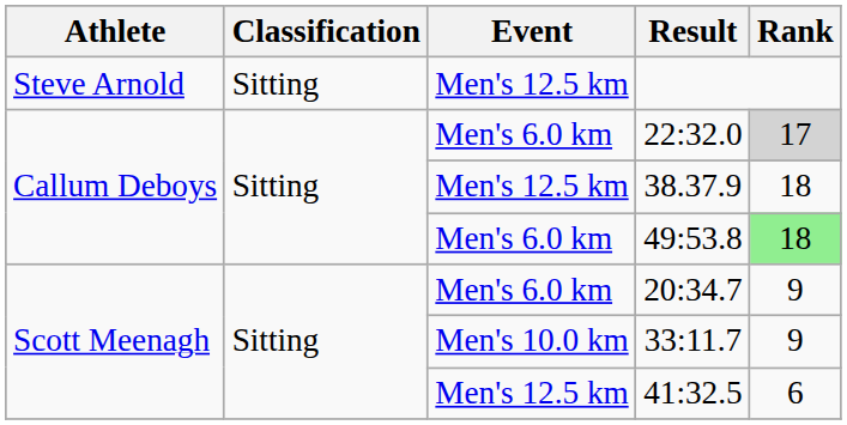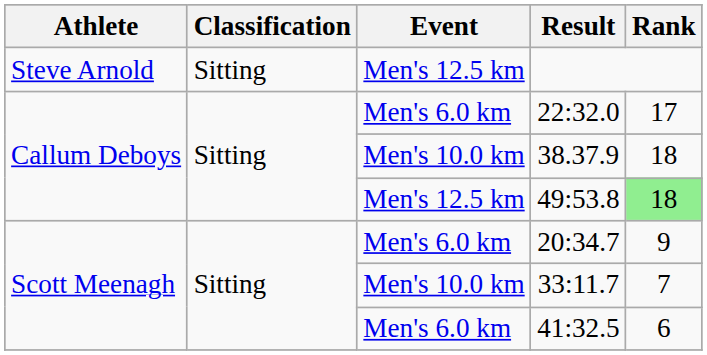22:32.0 | Rank: lightgrey background -> no background
38.37.9 | Event: Men's 12.5 km -> Men's 10.0 km
49:53.8 | Event: Men's 6.0 km -> Men's 12.5 km
33:11.7 | Rank: 9 -> 7
41:32.5 | Event: Men's 12.5 km -> Men's 6.0 km
